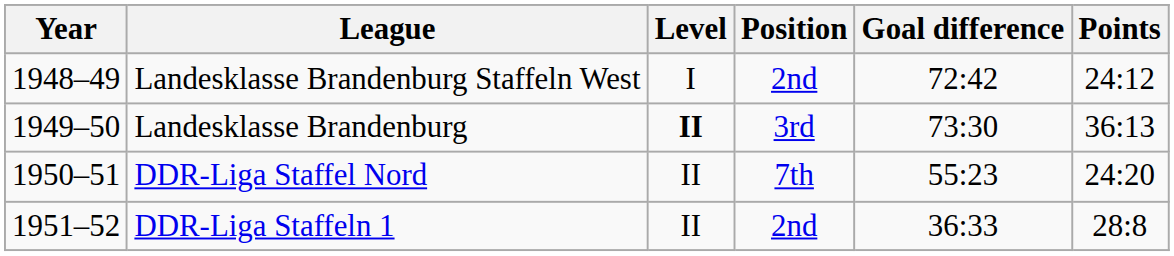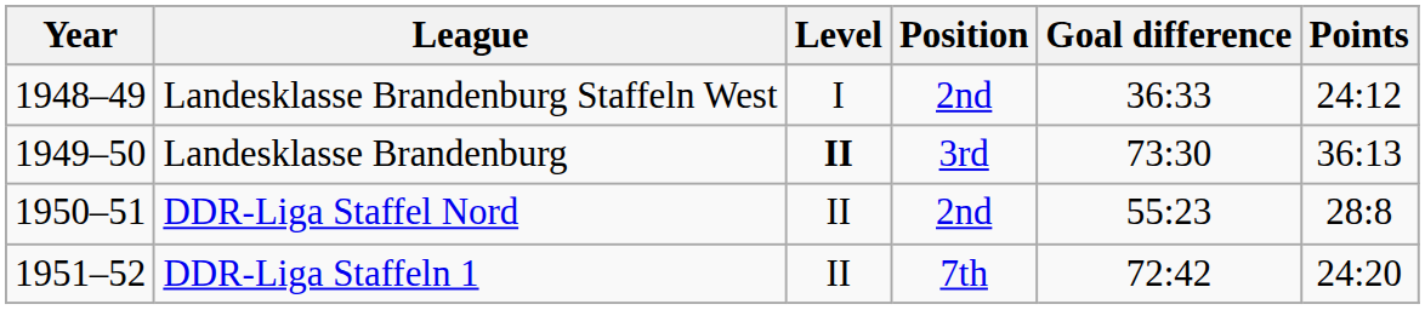Landesklasse Brandenburg Staffeln West | Goal difference: 72:42 -> 36:33
DDR-Liga Staffel Nord | Position: 7th -> 2nd
DDR-Liga Staffel Nord | Points: 24:20 -> 28:8
DDR-Liga Staffeln 1 | Position: 2nd -> 7th
DDR-Liga Staffeln 1 | Goal difference: 36:33 -> 72:42
DDR-Liga Staffeln 1 | Points: 28:8 -> 24:20
